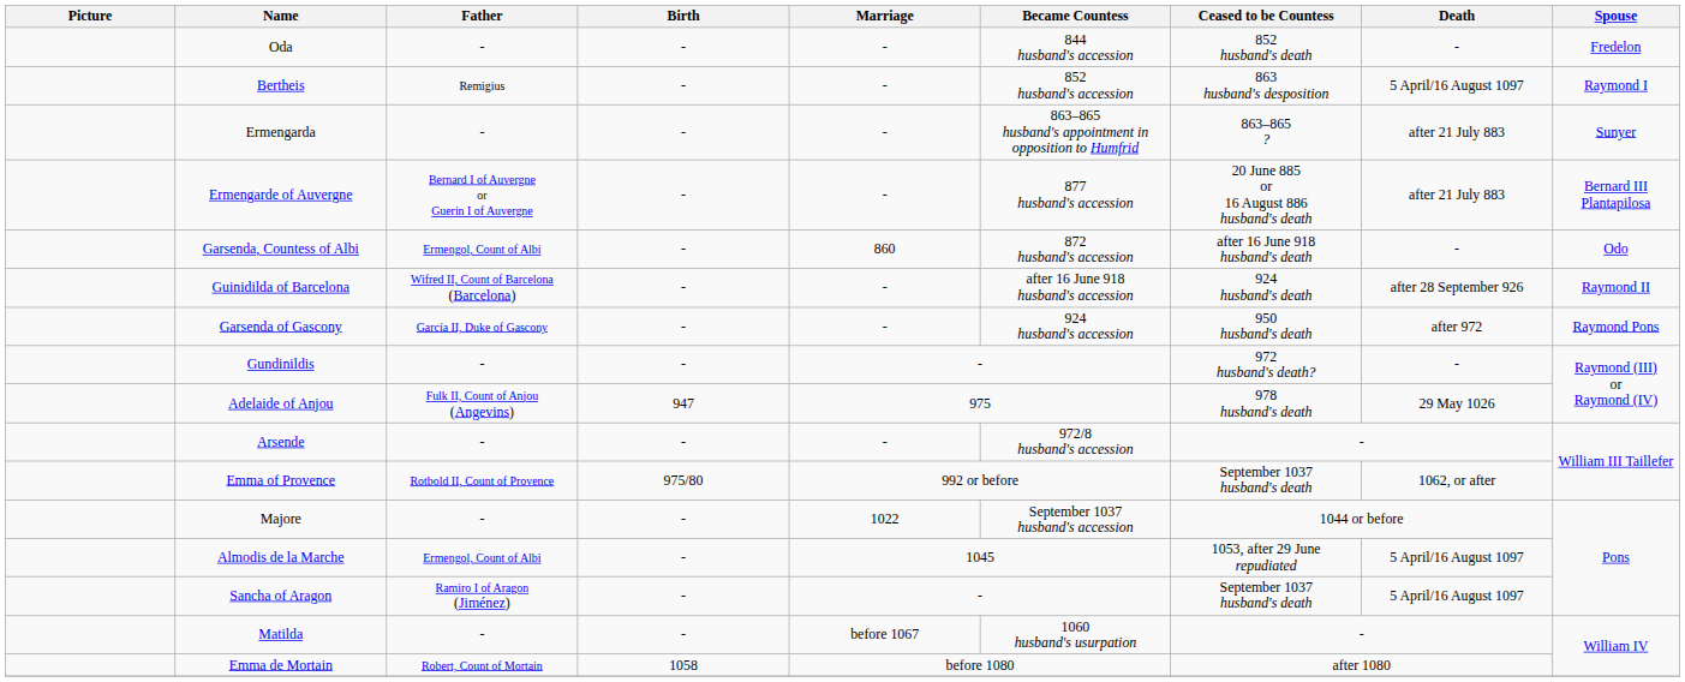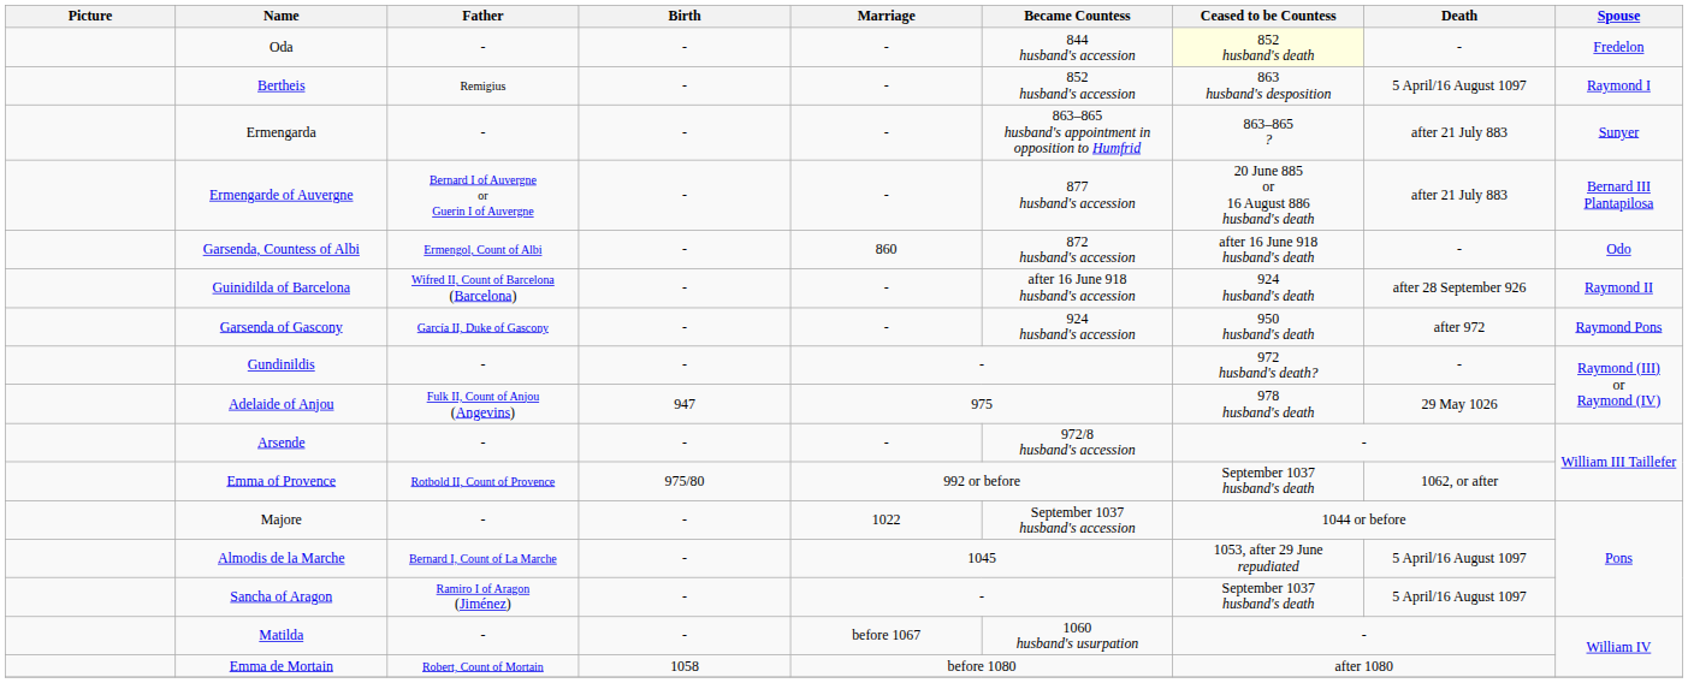Oda | Ceased to be Countess: no background -> lightyellow background
Almodis de la Marche | Father: Ermengol, Count of Albi -> Bernard I, Count of La Marche
